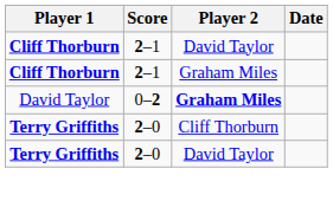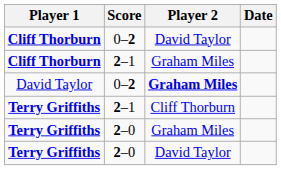Cliff Thorburn / David Taylor | Score: 2–1 -> 0–2
Terry Griffiths / Cliff Thorburn | Score: 2–0 -> 2–1
+ row: Terry Griffiths | 2–0 | Graham Miles
